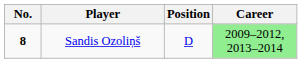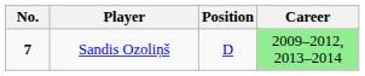Sandis Ozoliņš | No.: 8 -> 7
